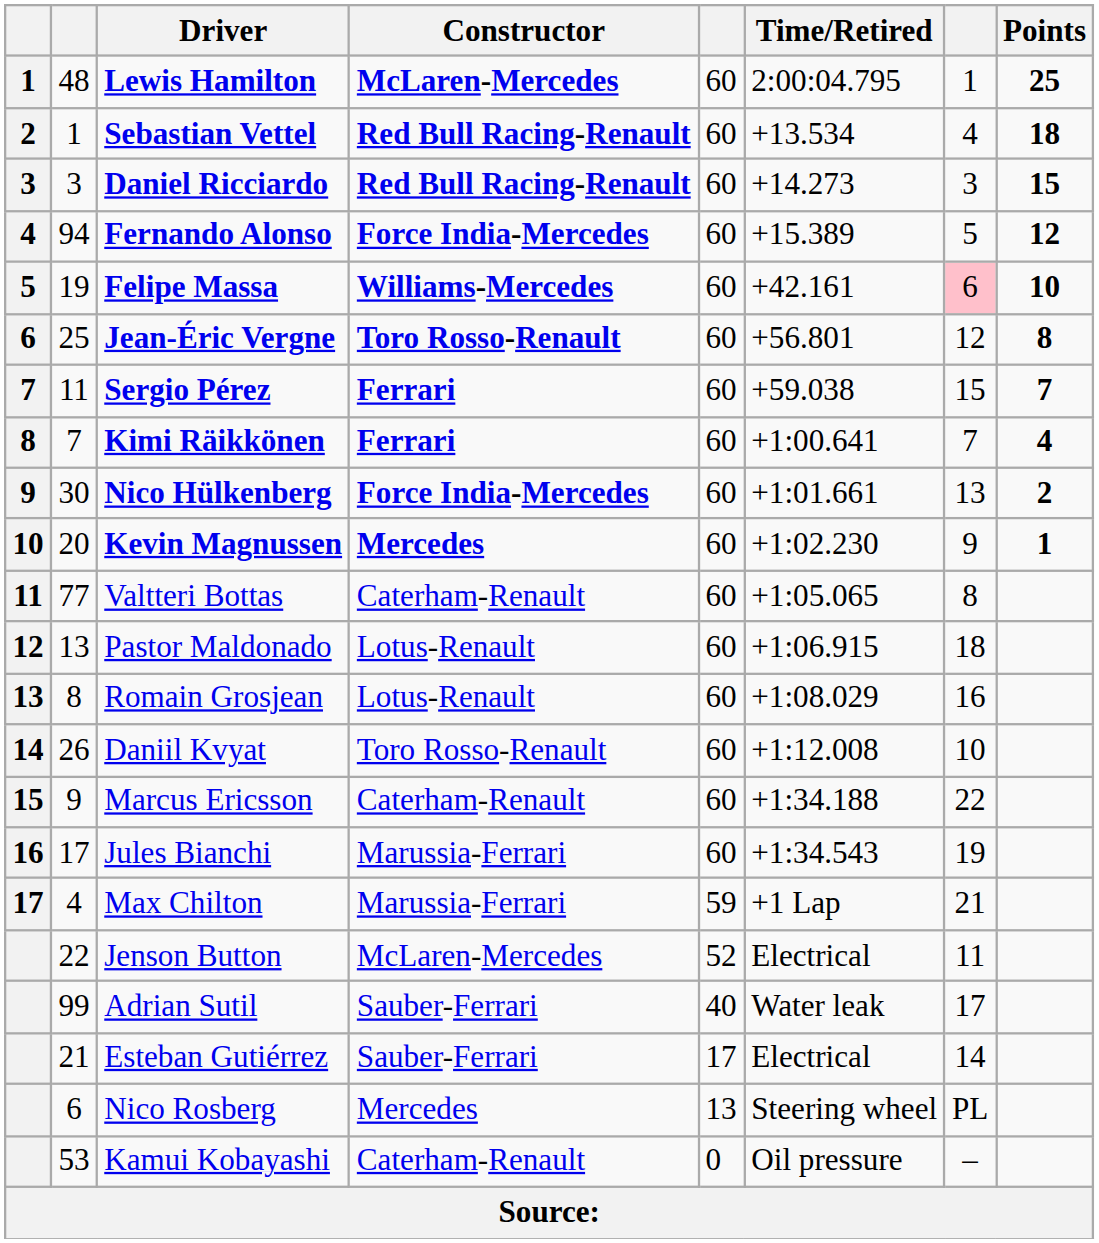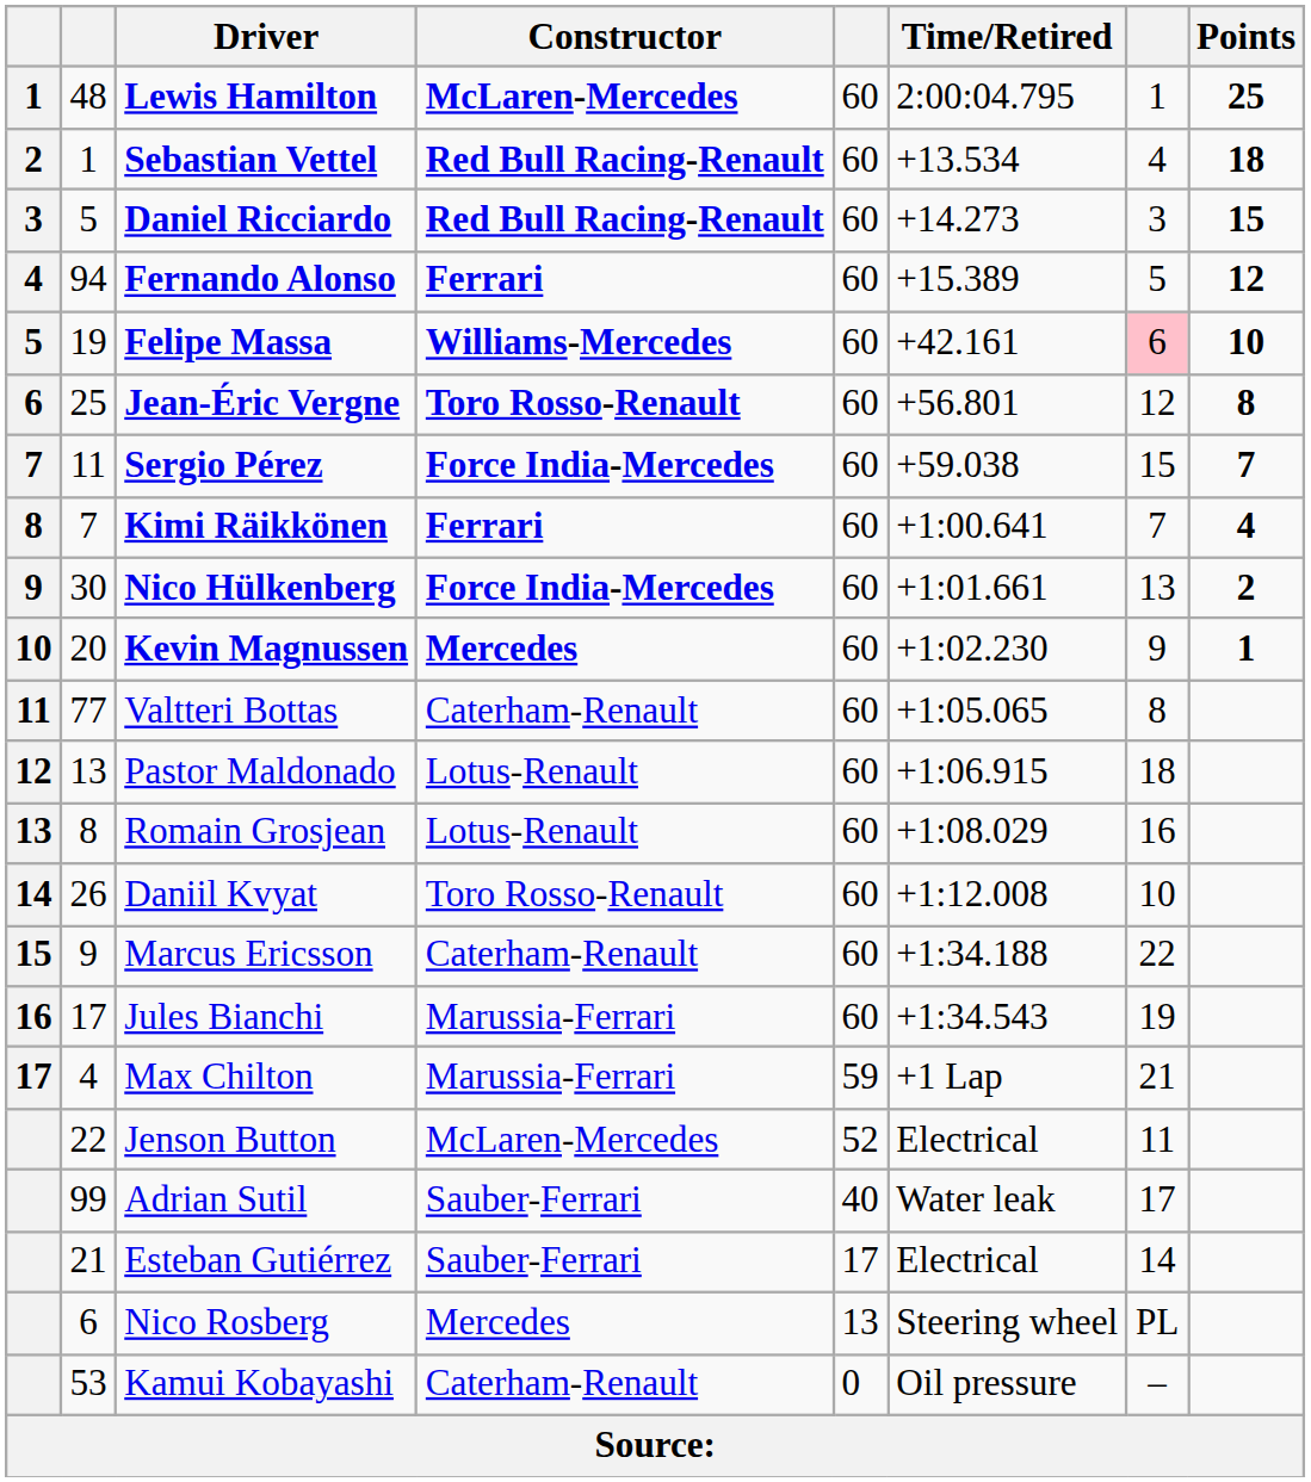Daniel Ricciardo | column 2: 3 -> 5
Fernando Alonso | Constructor: Force India-Mercedes -> Ferrari
Sergio Pérez | Constructor: Ferrari -> Force India-Mercedes
